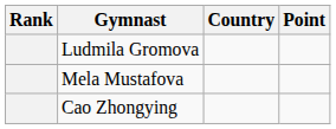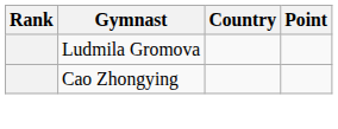- row: Mela Mustafova
